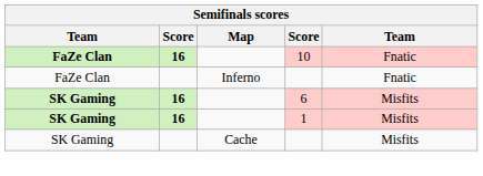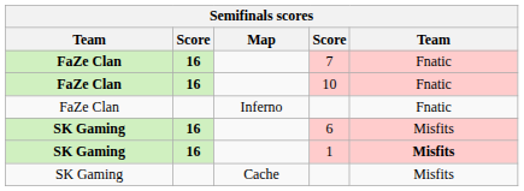+ row: FaZe Clan | 16 | 7 | Fnatic
1 | column 5: normal -> bold
